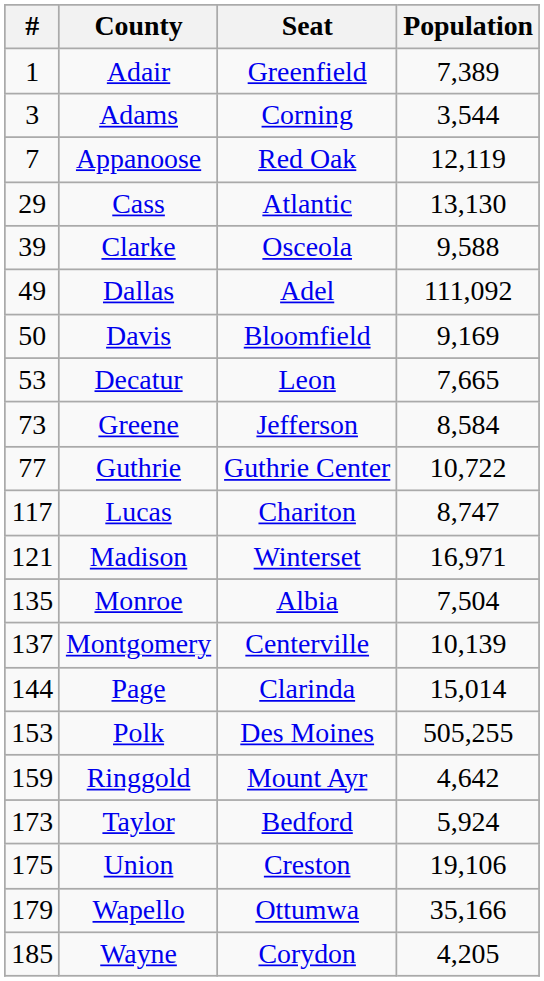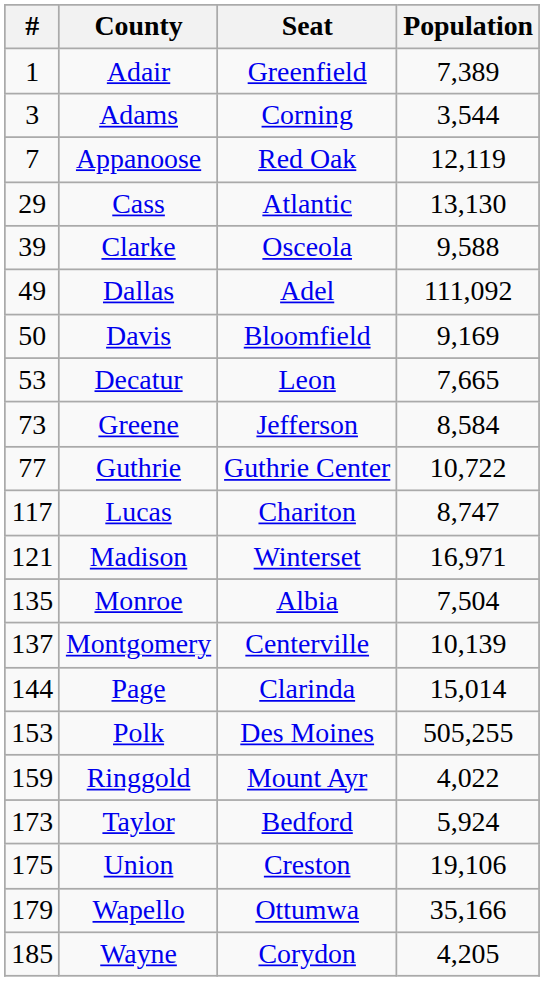Ringgold | Population: 4,642 -> 4,022
